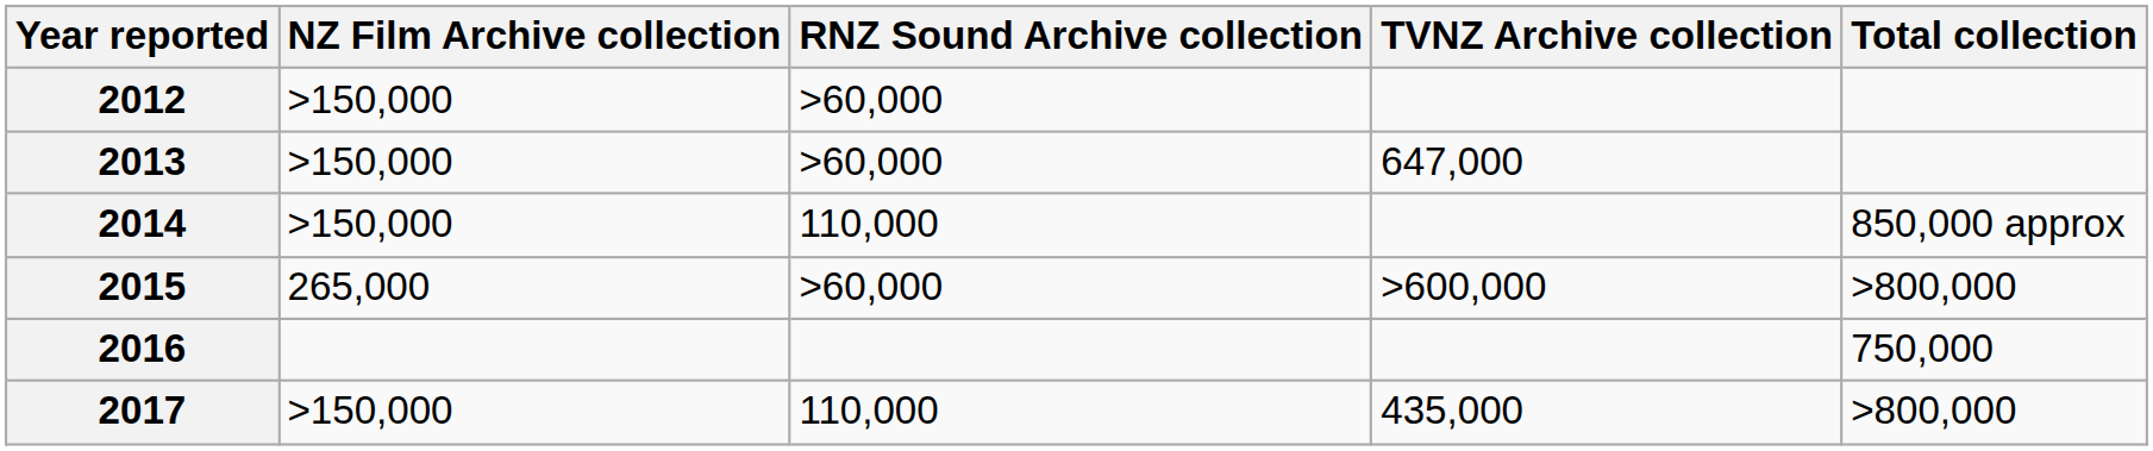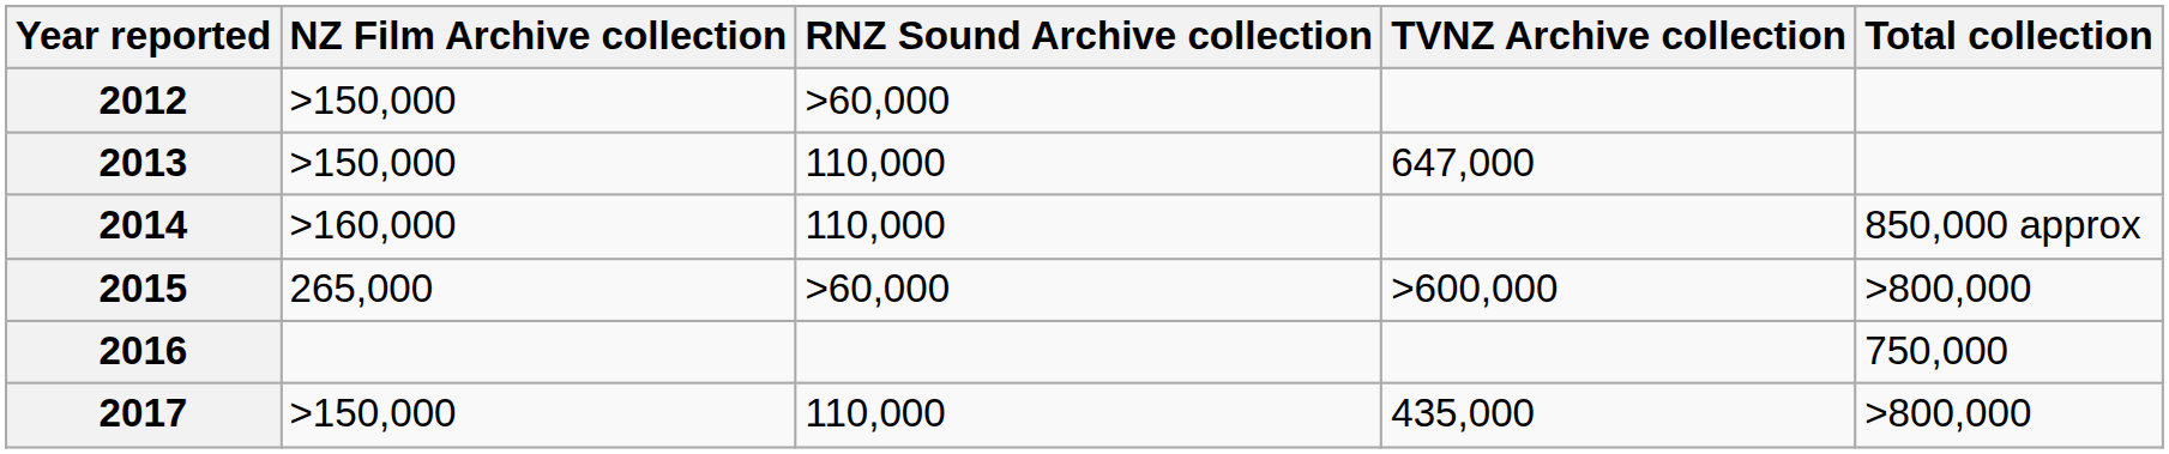2013 | RNZ Sound Archive collection: >60,000 -> 110,000
2014 | NZ Film Archive collection: >150,000 -> >160,000
